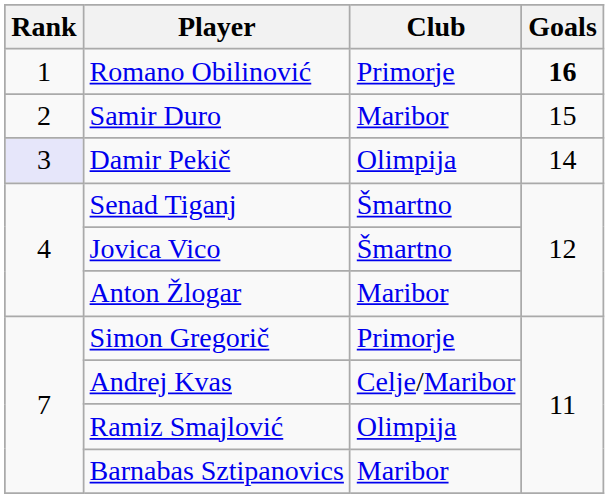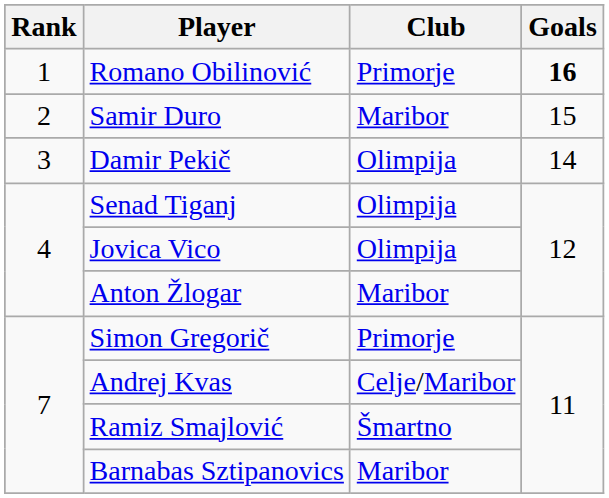Damir Pekič | Rank: lavender background -> no background
Senad Tiganj | Club: Šmartno -> Olimpija
Jovica Vico | Club: Šmartno -> Olimpija
Ramiz Smajlović | Club: Olimpija -> Šmartno
